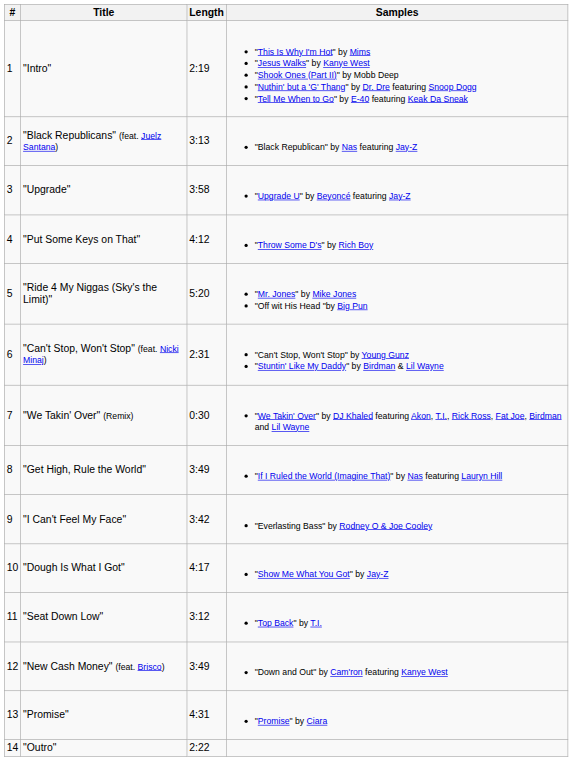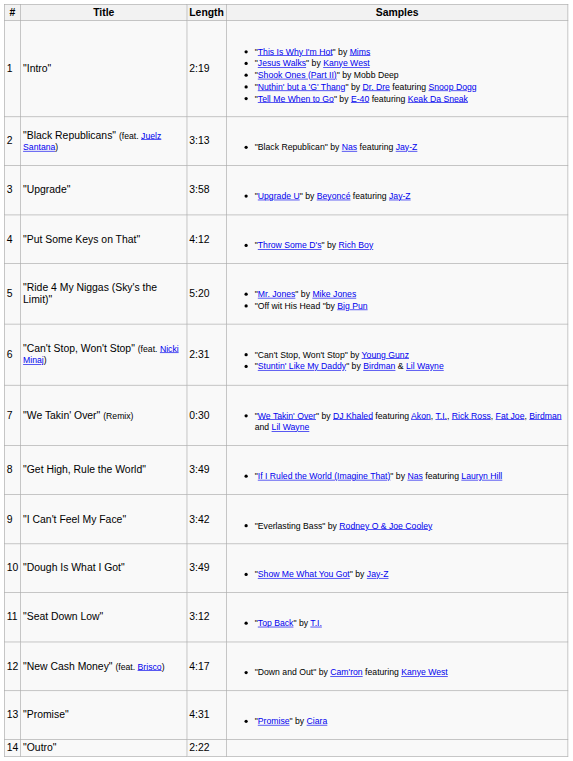"Dough Is What I Got" | Length: 4:17 -> 3:49
"New Cash Money" (feat. Brisco) | Length: 3:49 -> 4:17
